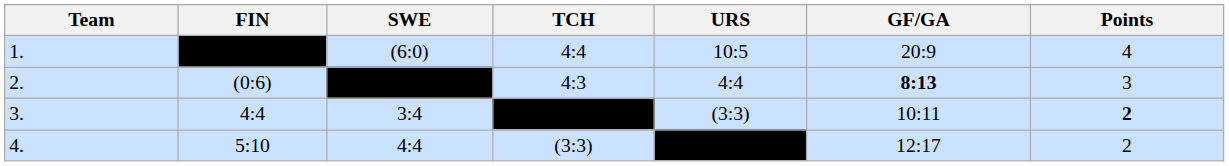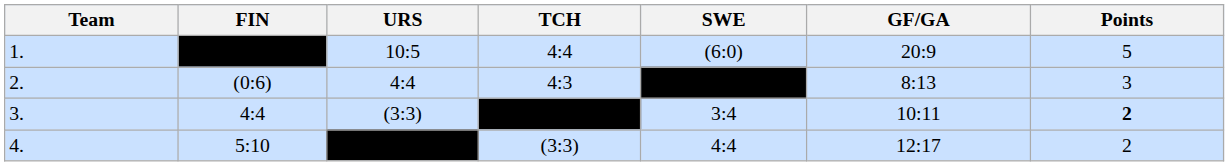columns swapped: SWE <-> URS
1. | Points: 4 -> 5
2. | GF/GA: bold -> normal
